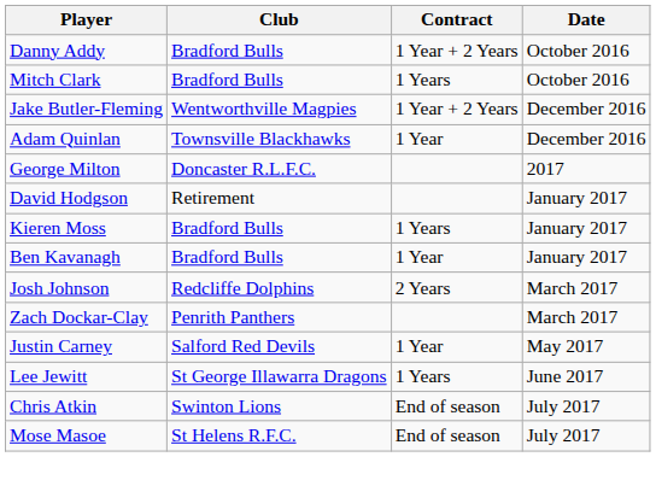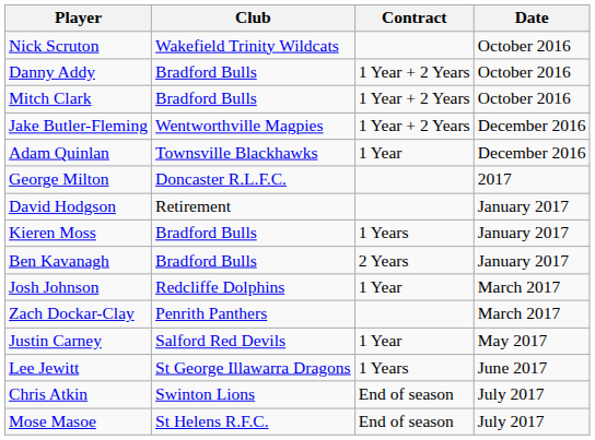+ row: Nick Scruton | Wakefield Trinity Wildcats | October 2016
Mitch Clark | Contract: 1 Years -> 1 Year + 2 Years
Ben Kavanagh | Contract: 1 Year -> 2 Years
Josh Johnson | Contract: 2 Years -> 1 Year
